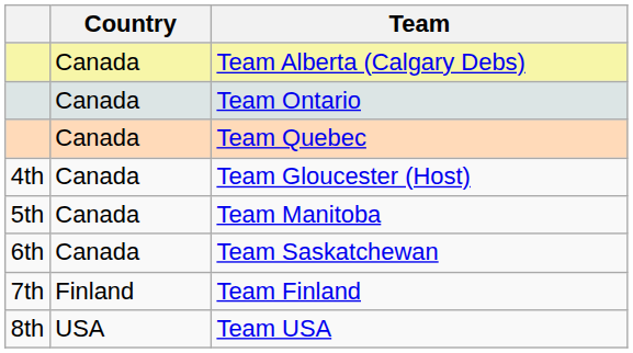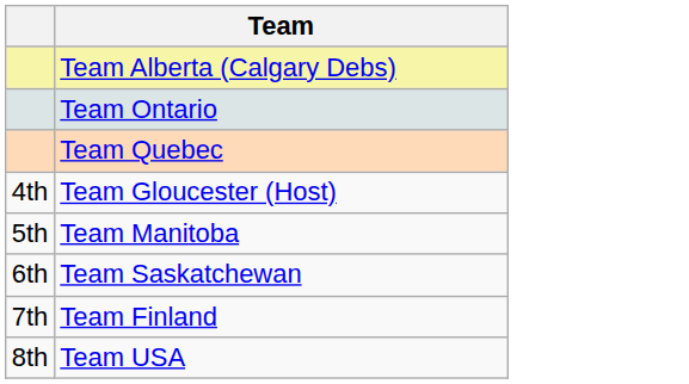- column: Country | Canada | Canada | Canada | Canada | Canada | Canada | Finland | USA
